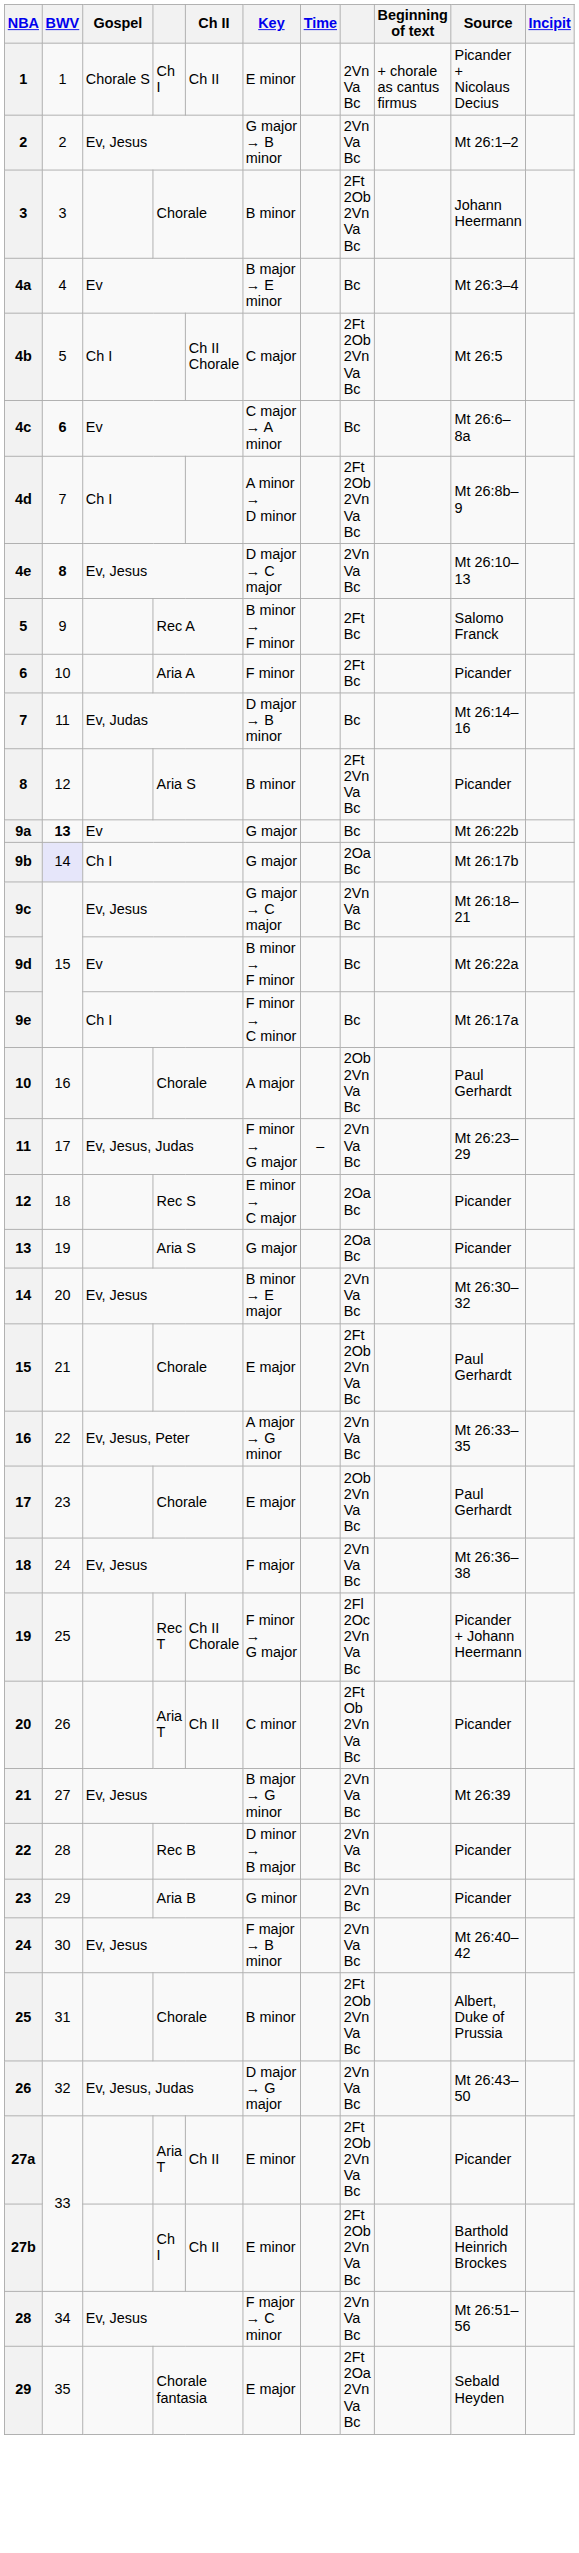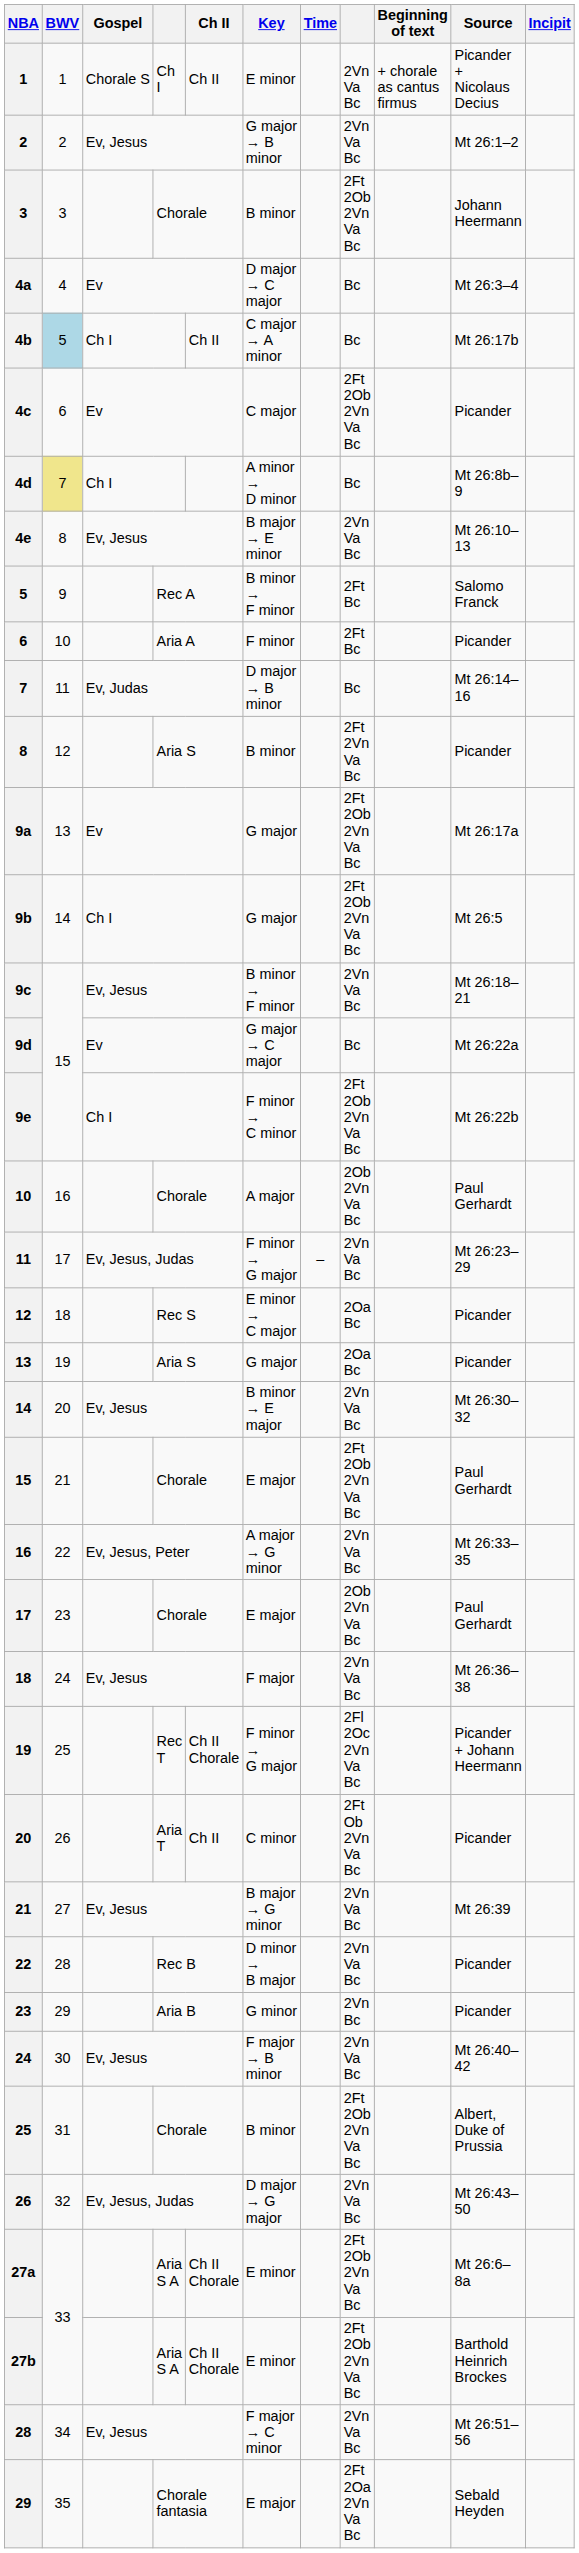4a | Key: B major → E minor -> D major → C major
4b | BWV: no background -> lightblue background
4b | Ch II: Ch II Chorale -> Ch II
4b | Key: C major -> C major → A minor
4b | column 8: 2Ft 2Ob 2Vn Va Bc -> Bc
4b | Source: Mt 26:5 -> Mt 26:17b
4c | BWV: bold -> normal
4c | Key: C major → A minor -> C major
4c | column 8: Bc -> 2Ft 2Ob 2Vn Va Bc
4c | Source: Mt 26:6–8a -> Picander
4d | BWV: no background -> khaki background
4d | column 8: 2Ft 2Ob 2Vn Va Bc -> Bc
4e | BWV: bold -> normal
4e | Key: D major → C major -> B major → E minor
9a | BWV: bold -> normal
9a | column 8: Bc -> 2Ft 2Ob 2Vn Va Bc
9a | Source: Mt 26:22b -> Mt 26:17a
9b | BWV: lavender background -> no background
9b | column 8: 2Oa Bc -> 2Ft 2Ob 2Vn Va Bc
9b | Source: Mt 26:17b -> Mt 26:5
9c | Key: G major → C major -> B minor → F minor
9d | Key: B minor → F minor -> G major → C major
9e | column 8: Bc -> 2Ft 2Ob 2Vn Va Bc
9e | Source: Mt 26:17a -> Mt 26:22b
27a | column 4: Aria T -> Aria S A
27a | Ch II: Ch II -> Ch II Chorale
27a | Source: Picander -> Mt 26:6–8a
27b | column 4: Ch I -> Aria S A
27b | Ch II: Ch II -> Ch II Chorale
